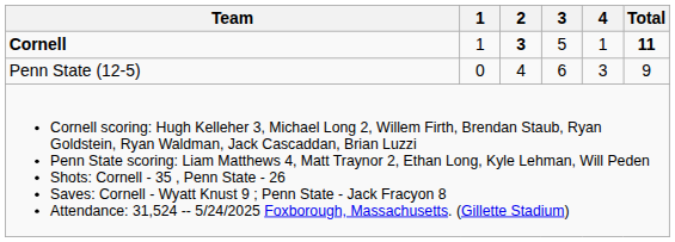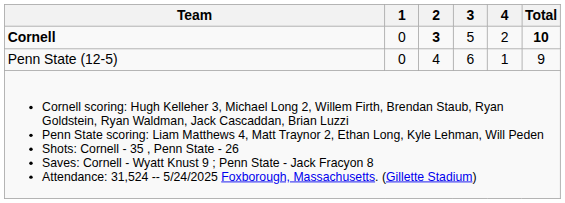Cornell | 1: 1 -> 0
Cornell | 4: 1 -> 2
Cornell | Total: 11 -> 10
Penn State (12-5) | 4: 3 -> 1
